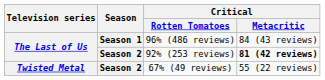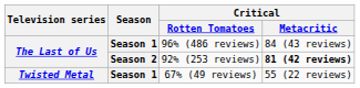67% (49 reviews) | Season: Season 2 -> Season 1
